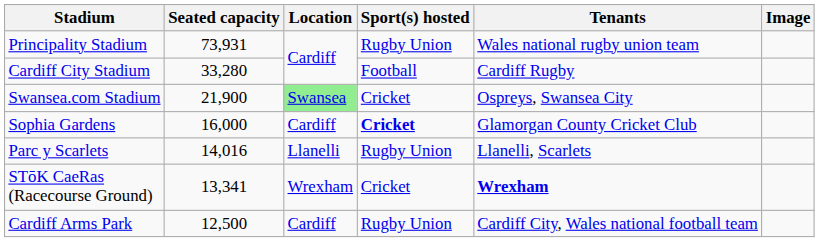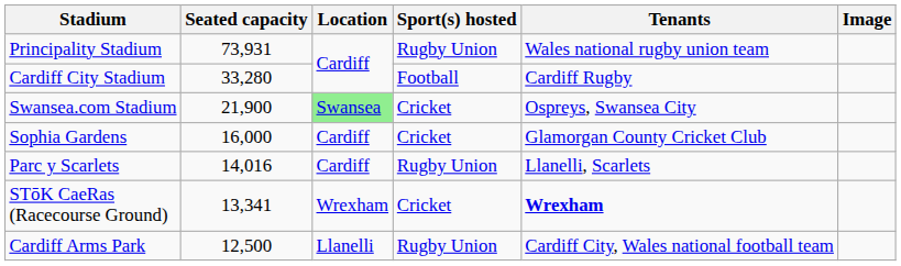Sophia Gardens | Sport(s) hosted: bold -> normal
Parc y Scarlets | Location: Llanelli -> Cardiff
Cardiff Arms Park | Location: Cardiff -> Llanelli
